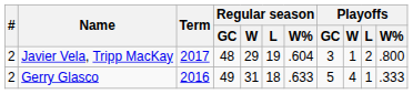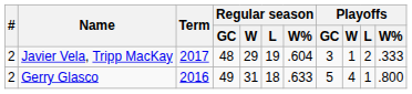Javier Vela, Tripp MacKay | Playoffs / W%: .800 -> .333
Gerry Glasco | Playoffs / W%: .333 -> .800
